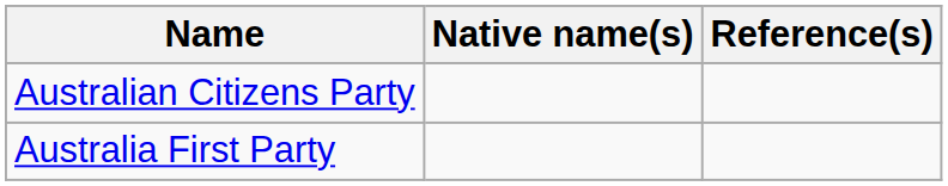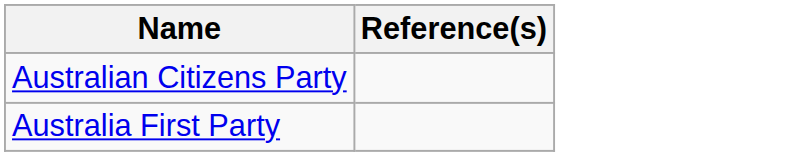- column: Native name(s)
